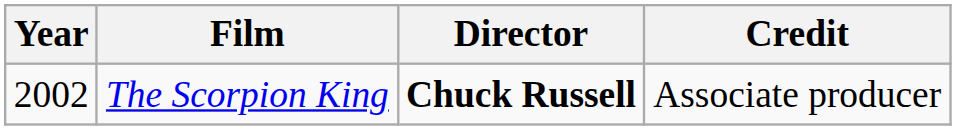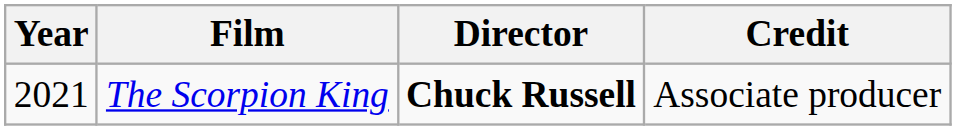The Scorpion King | Year: 2002 -> 2021
